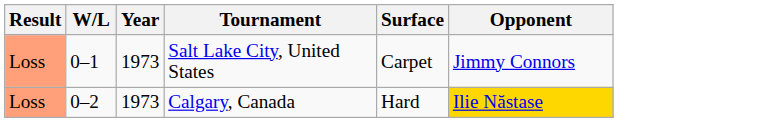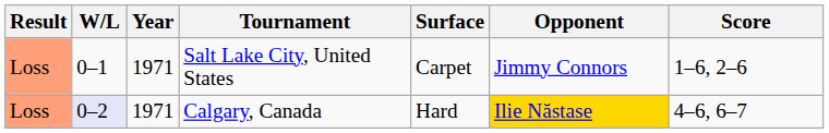+ column: Score | 1–6, 2–6 | 4–6, 6–7
Salt Lake City, United States | Year: 1973 -> 1971
Calgary, Canada | W/L: no background -> lavender background
Calgary, Canada | Year: 1973 -> 1971
